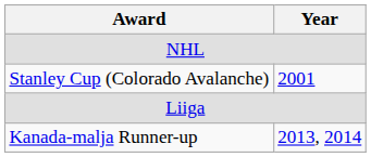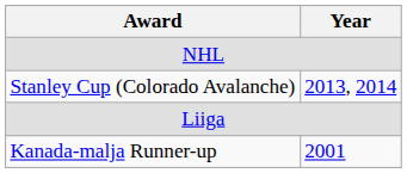Stanley Cup (Colorado Avalanche) | Year: 2001 -> 2013, 2014
Kanada-malja Runner-up | Year: 2013, 2014 -> 2001
